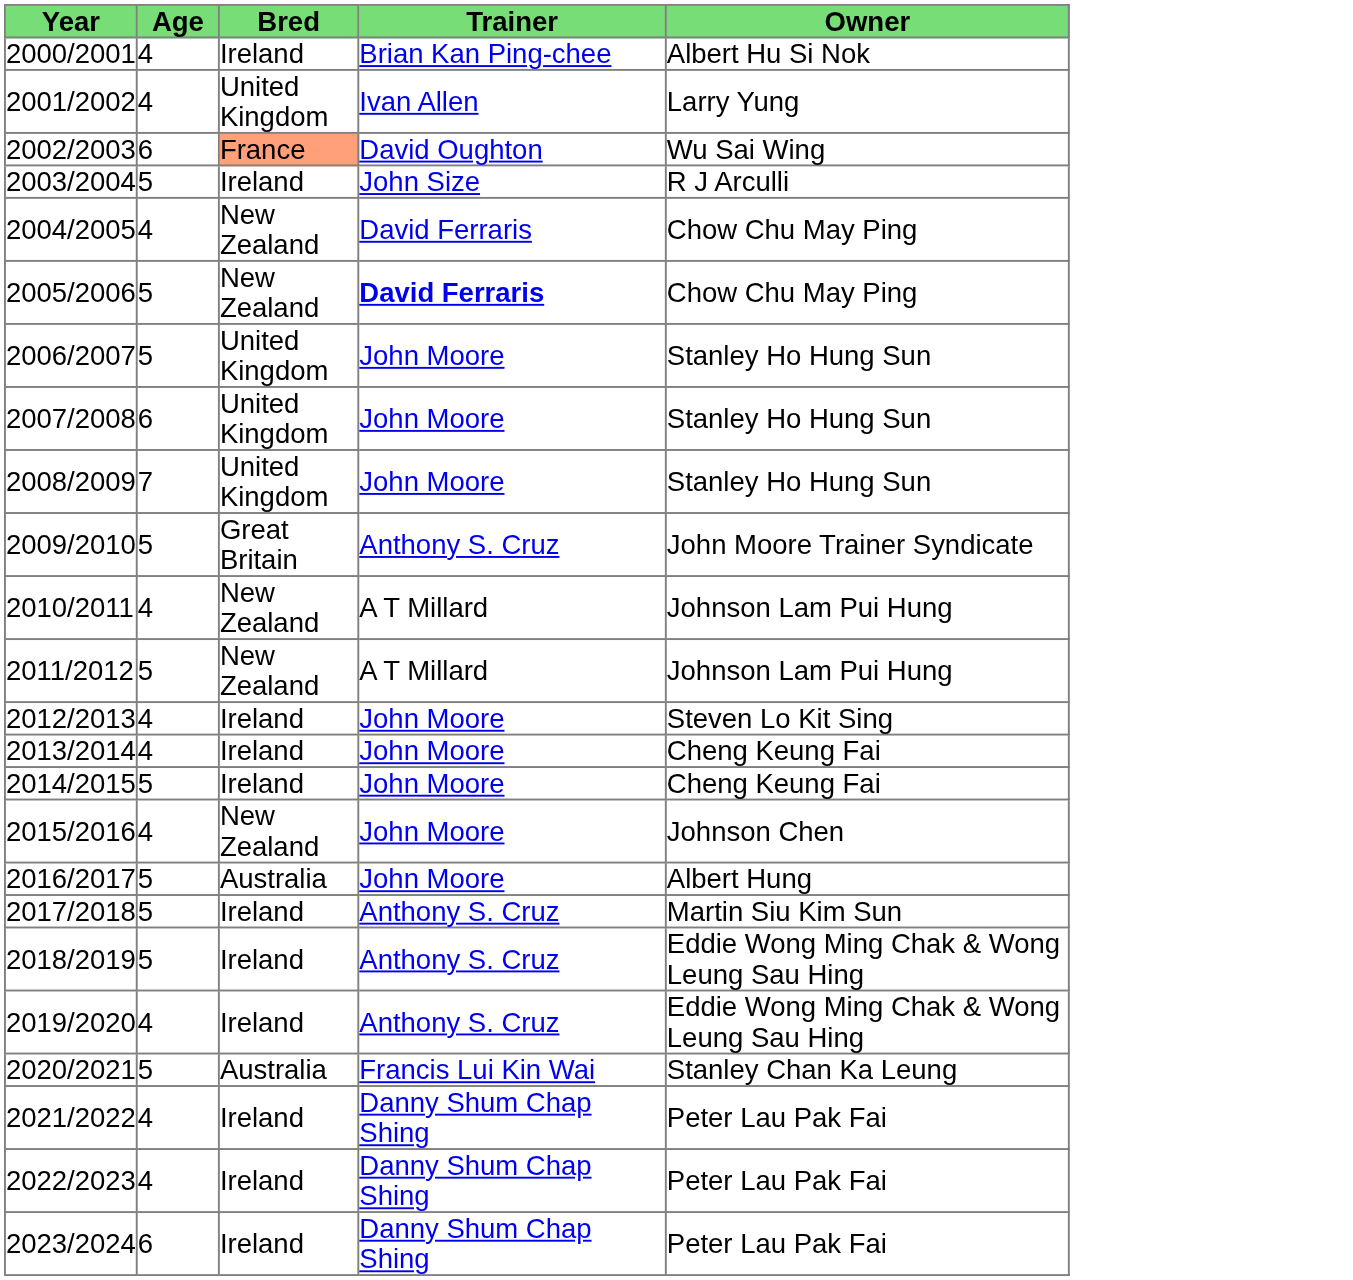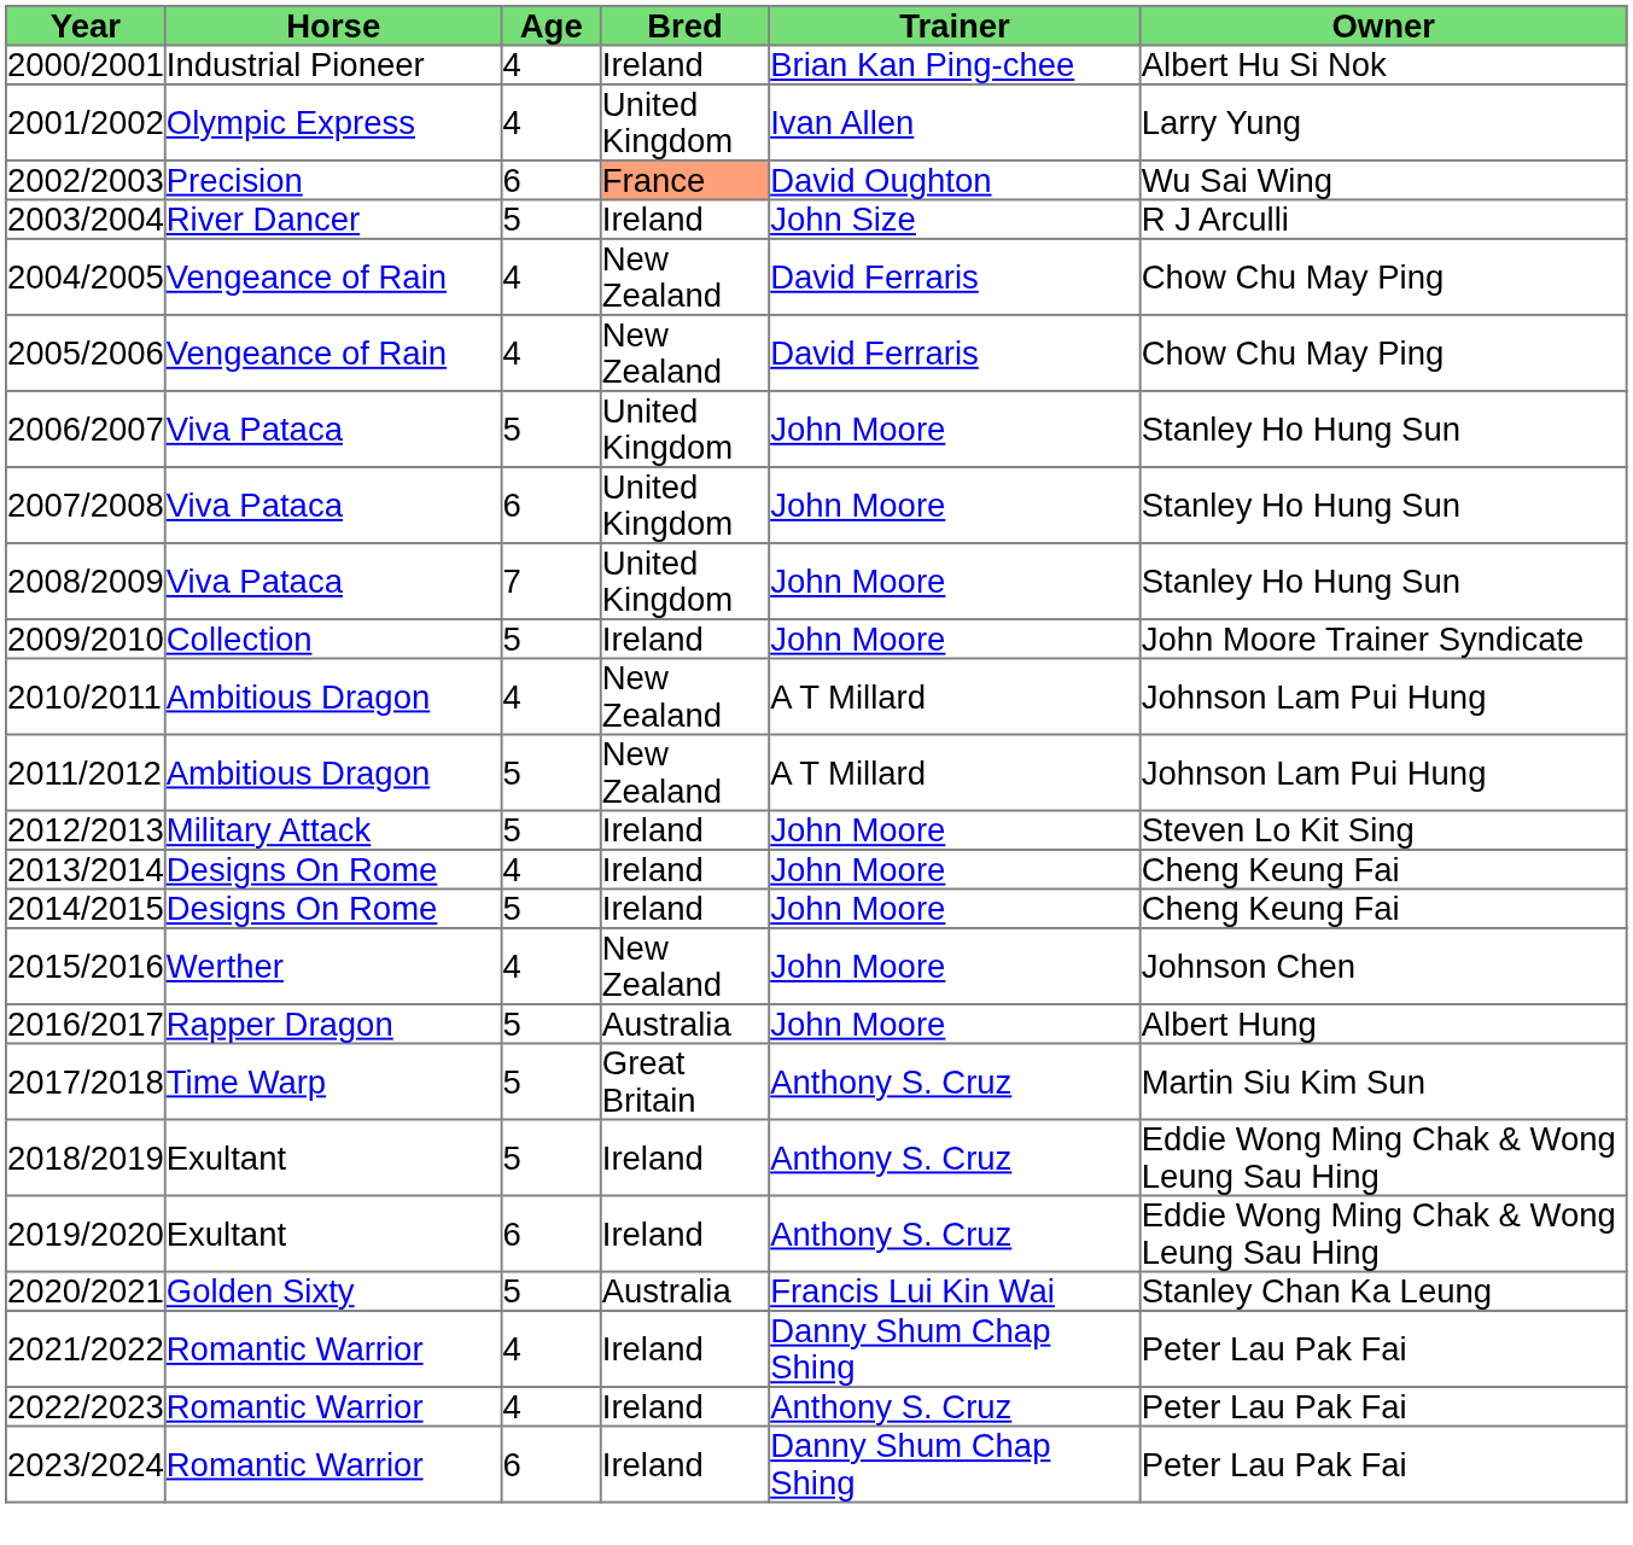+ column: Horse | Industrial Pioneer | Olympic Express | Precision | River Dancer | Vengeance of Rain | Vengeance of Rain | Viva Pataca | Viva Pataca | Viva Pataca | Collection | Ambitious Dragon | Ambitious Dragon | Military Attack | Designs On Rome | Designs On Rome | Werther | Rapper Dragon | Time Warp | Exultant | Exultant | Golden Sixty | Romantic Warrior | Romantic Warrior | Romantic Warrior
2005/2006 | Age: 5 -> 4
2005/2006 | Trainer: bold -> normal
2009/2010 | Bred: Great Britain -> Ireland
2009/2010 | Trainer: Anthony S. Cruz -> John Moore
2012/2013 | Age: 4 -> 5
2017/2018 | Bred: Ireland -> Great Britain
2019/2020 | Age: 4 -> 6
2022/2023 | Trainer: Danny Shum Chap Shing -> Anthony S. Cruz
